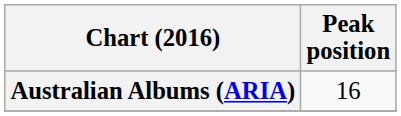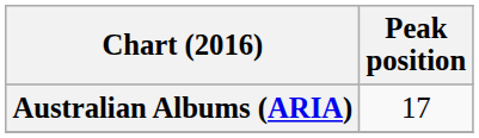Australian Albums (ARIA) | Peak position: 16 -> 17
